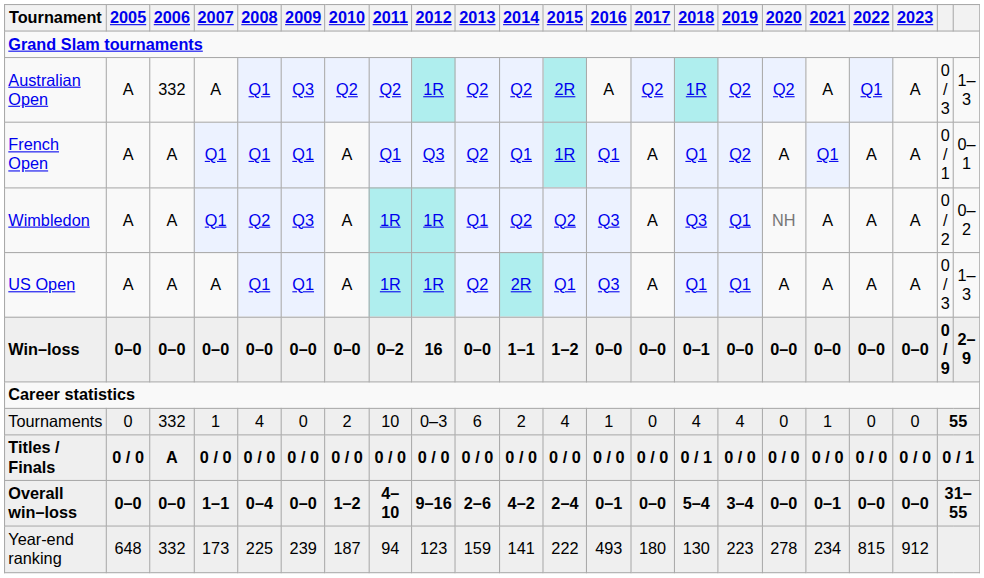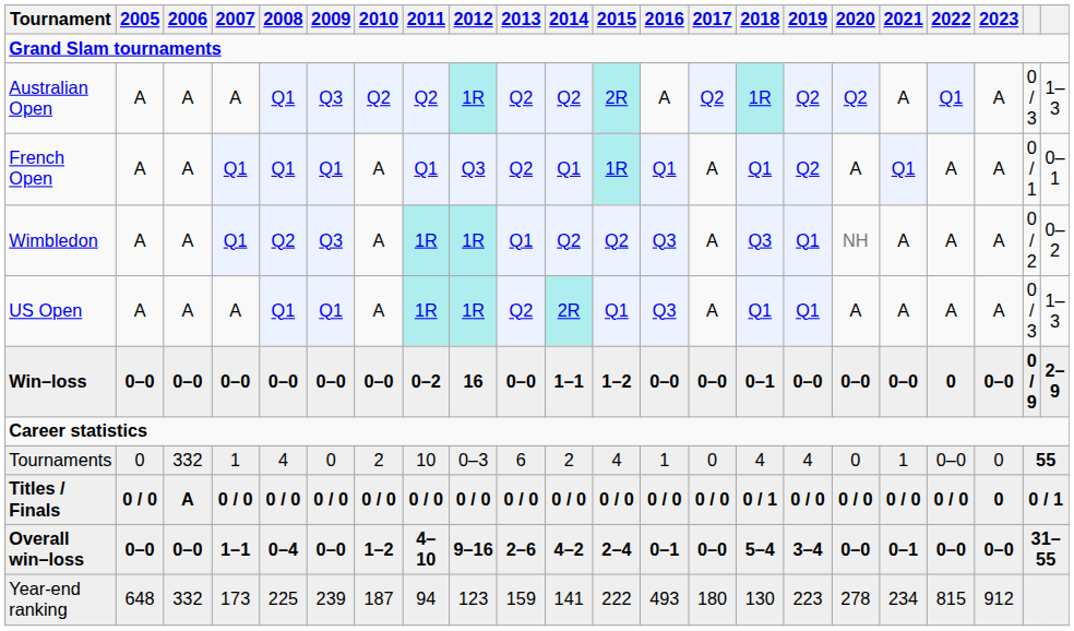Australian Open | 2006: 332 -> A
Win–loss | 2022: 0–0 -> 0
Tournaments | 2022: 0 -> 0–0
Titles / Finals | 2023: 0 / 0 -> 0
